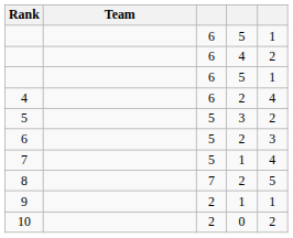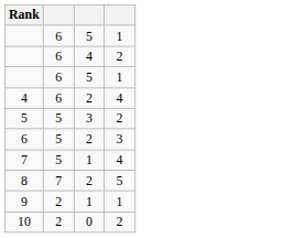- column: Team
